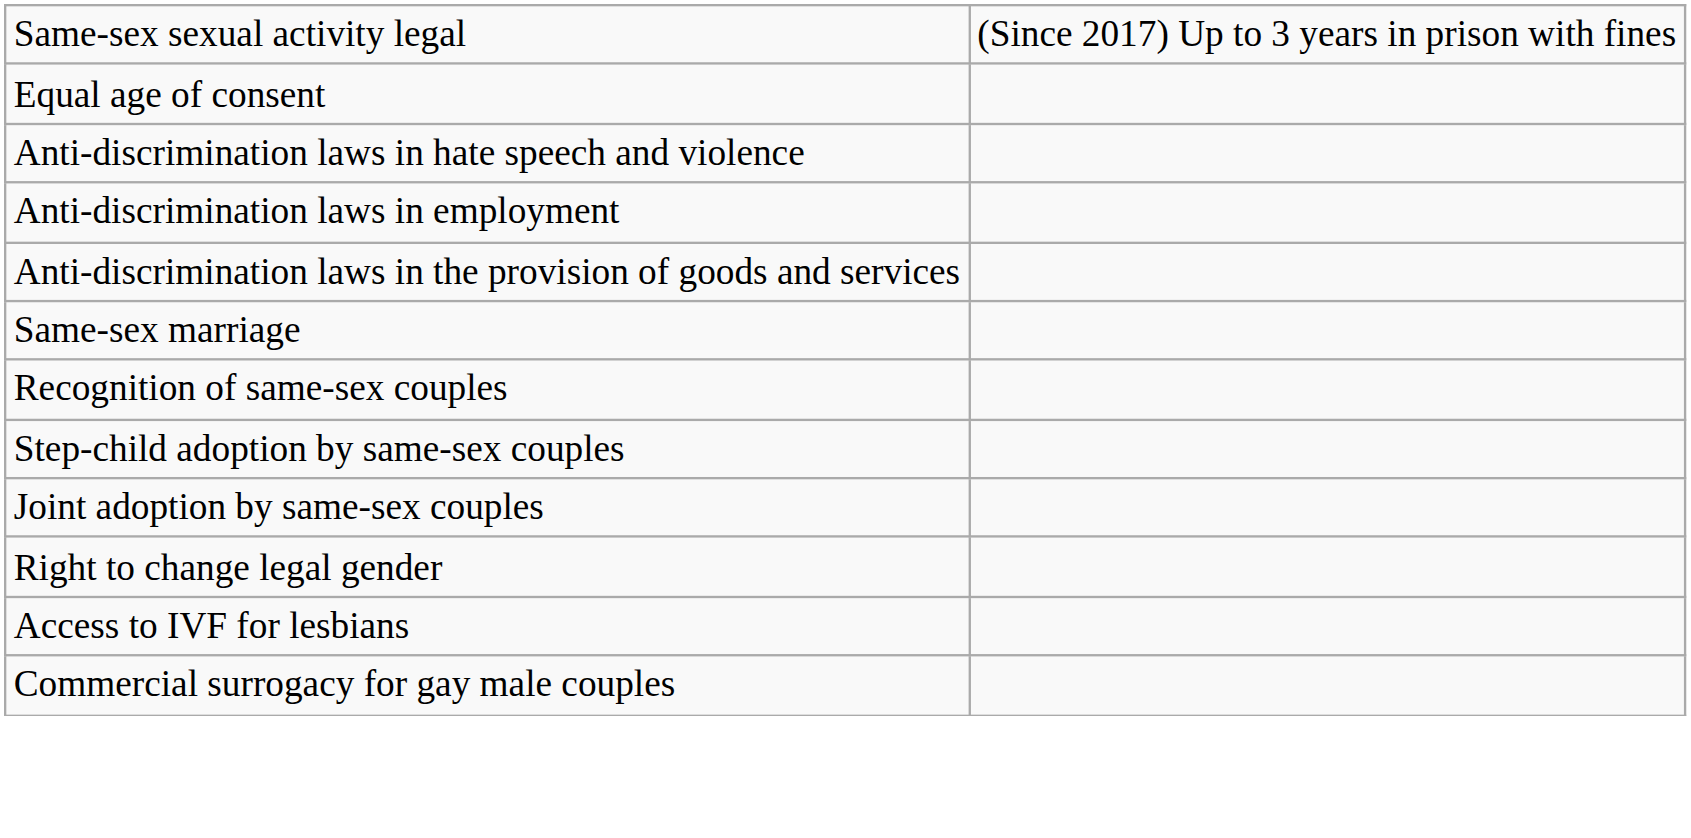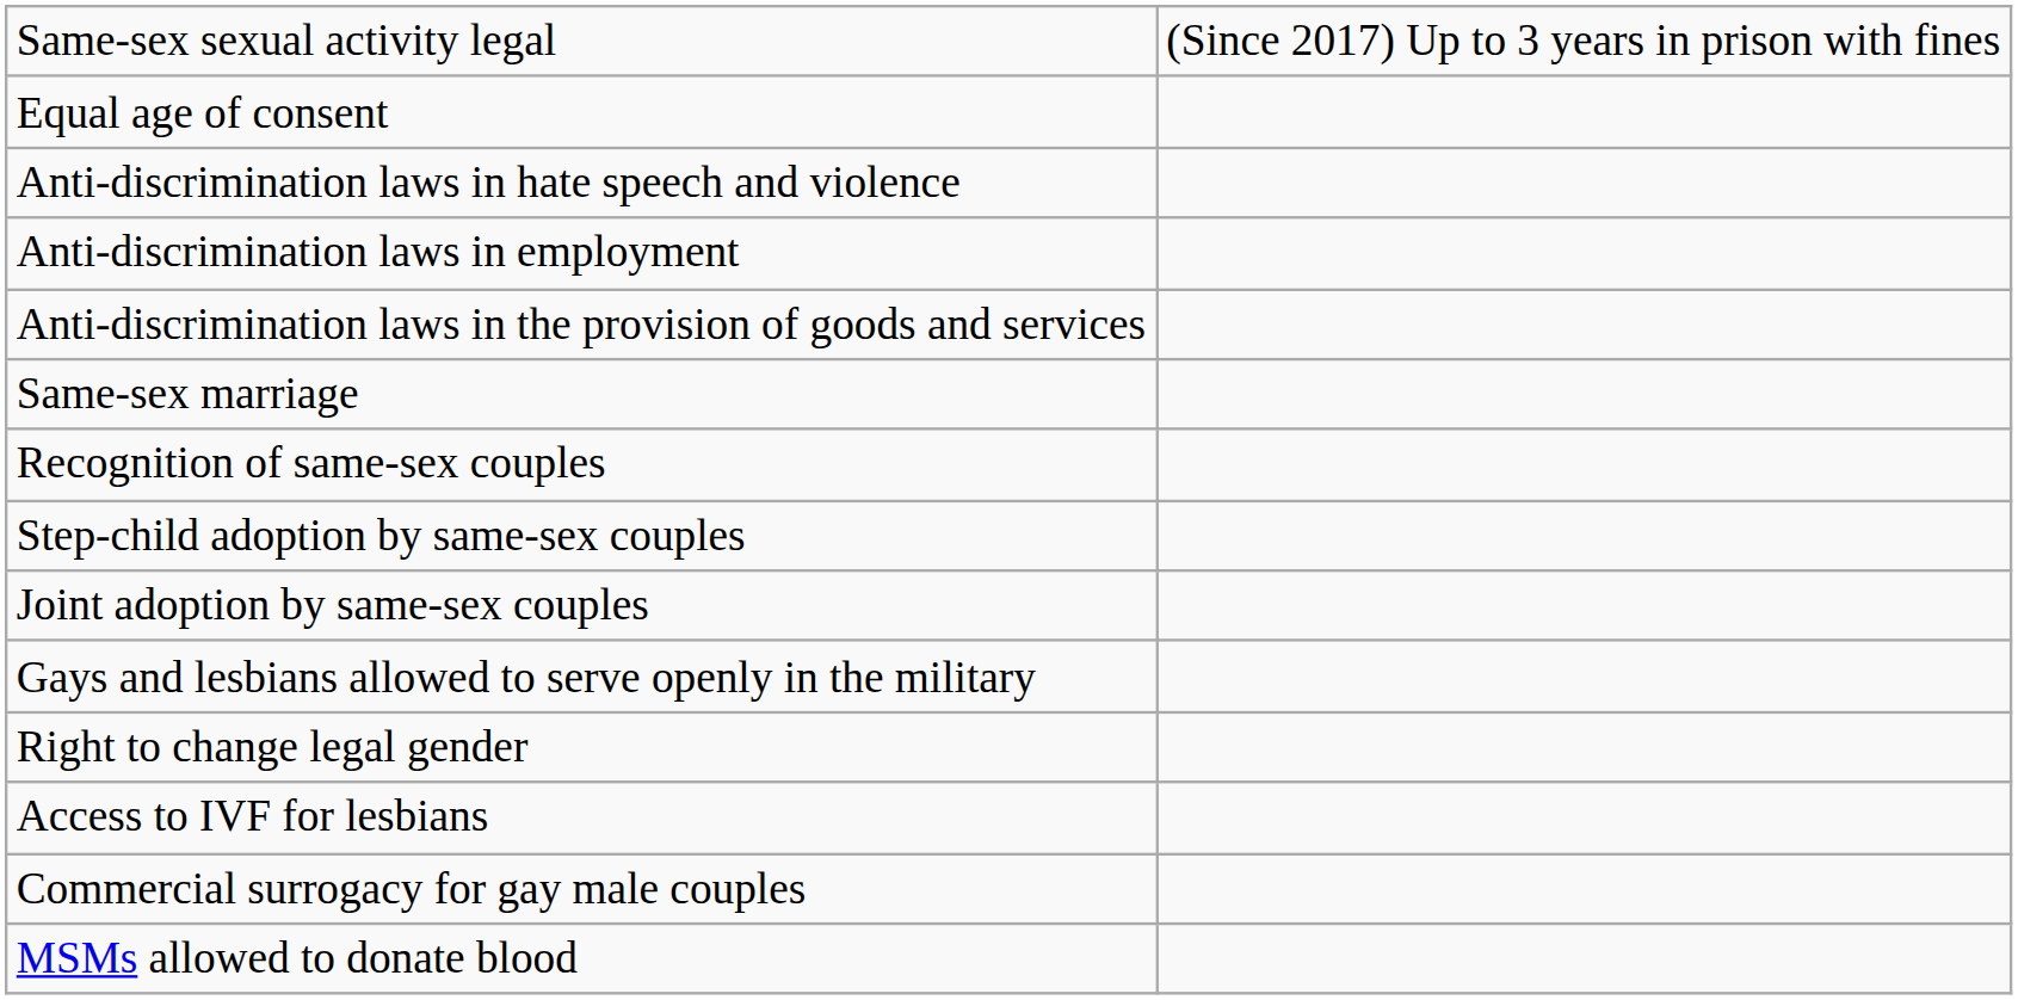+ row: Gays and lesbians allowed to serve openly in the military
+ row: MSMs allowed to donate blood
